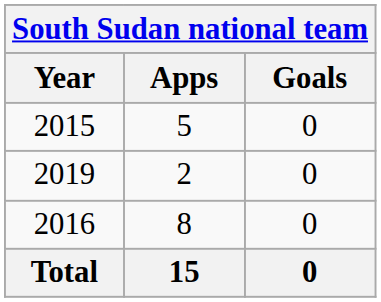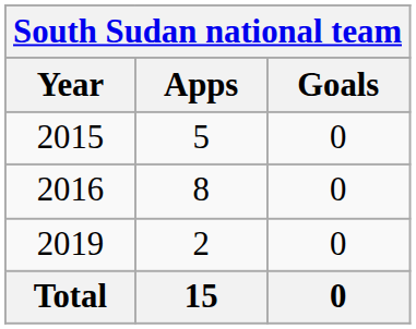rows swapped: 2016 <-> 2019
